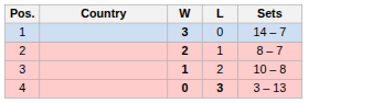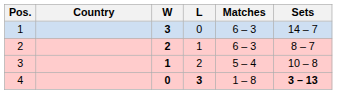+ column: Matches | 6 – 3 | 6 – 3 | 5 – 4 | 1 – 8
4 | Sets: normal -> bold
